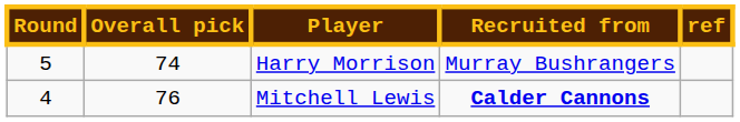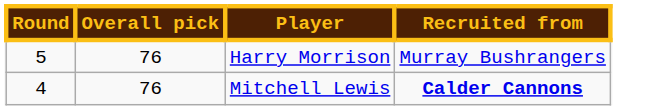- column: ref
Harry Morrison | Overall pick: 74 -> 76
